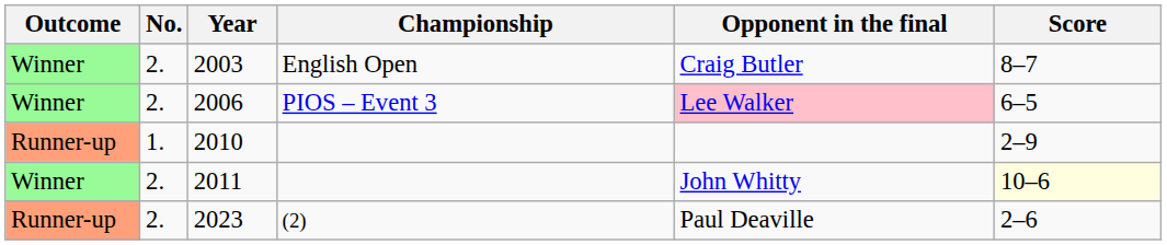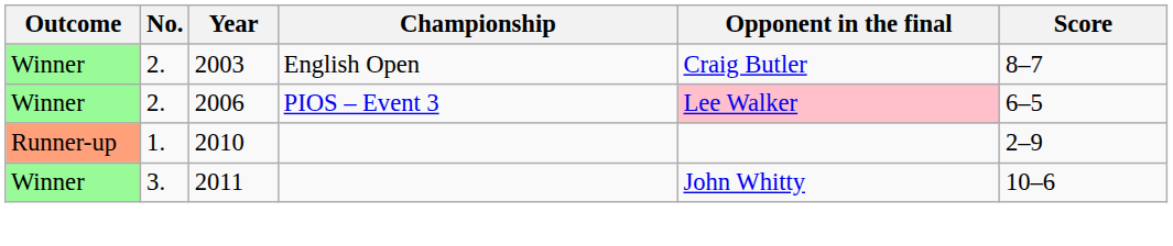2011 | No.: 2. -> 3.
2011 | Score: lightyellow background -> no background
- row: Runner-up | 2. | 2023 | (2) | Paul Deaville | 2–6
